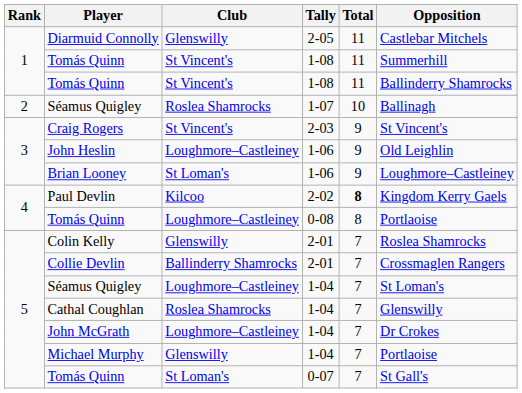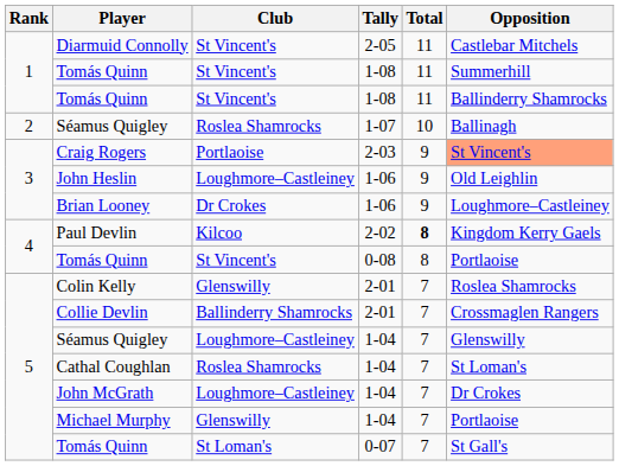Diarmuid Connolly | Club: Glenswilly -> St Vincent's
Craig Rogers | Club: St Vincent's -> Portlaoise
Craig Rogers | Opposition: no background -> lightsalmon background
Brian Looney | Club: St Loman's -> Dr Crokes
Tomás Quinn / 0-08 | Club: Loughmore–Castleiney -> St Vincent's
Séamus Quigley / 1-04 | Opposition: St Loman's -> Glenswilly
Cathal Coughlan | Opposition: Glenswilly -> St Loman's
